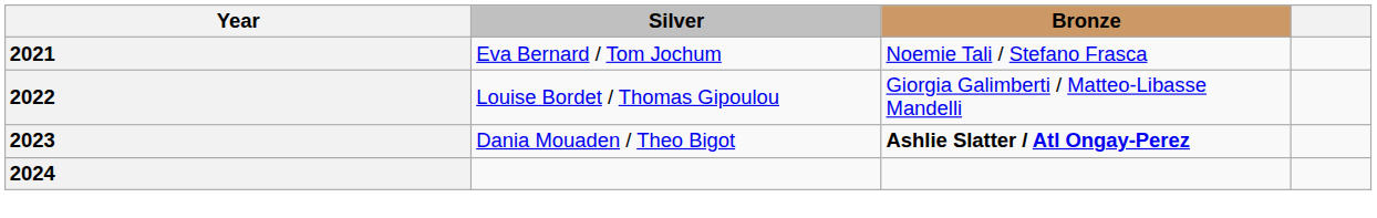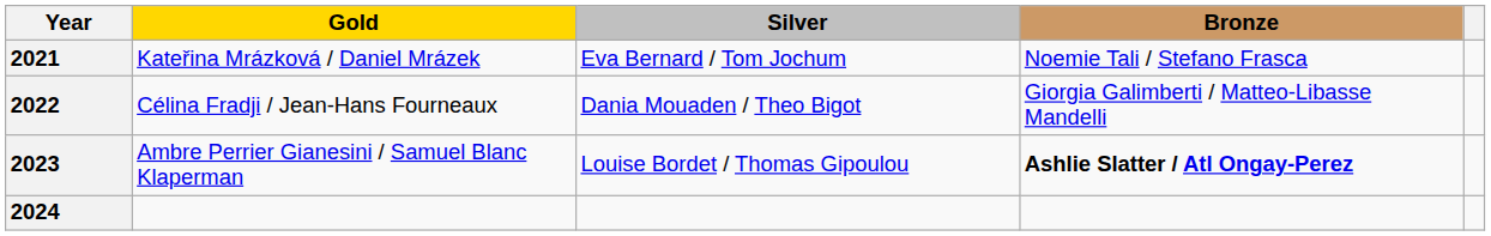+ column: Gold | Kateřina Mrázková / Daniel Mrázek | Célina Fradji / Jean-Hans Fourneaux | Ambre Perrier Gianesini / Samuel Blanc Klaperman
2022 | Silver: Louise Bordet / Thomas Gipoulou -> Dania Mouaden / Theo Bigot
2023 | Silver: Dania Mouaden / Theo Bigot -> Louise Bordet / Thomas Gipoulou
